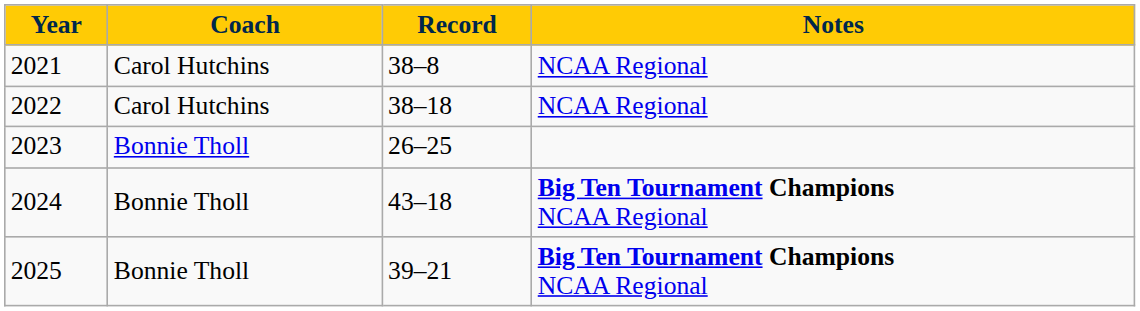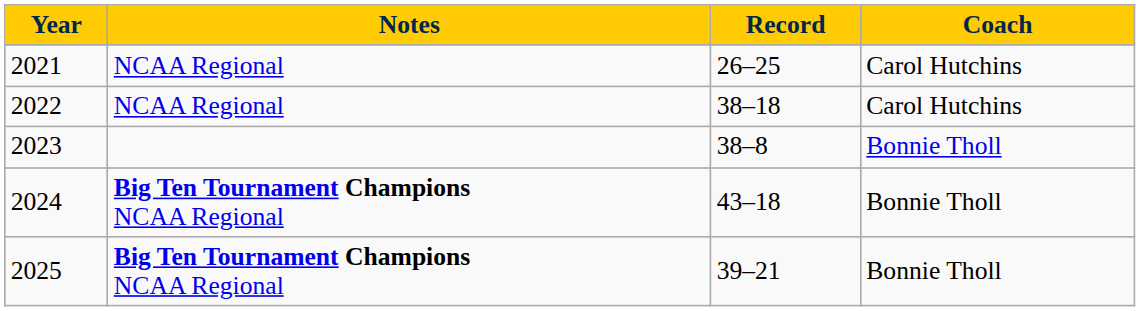columns swapped: Coach <-> Notes
2021 | Record: 38–8 -> 26–25
2023 | Record: 26–25 -> 38–8
